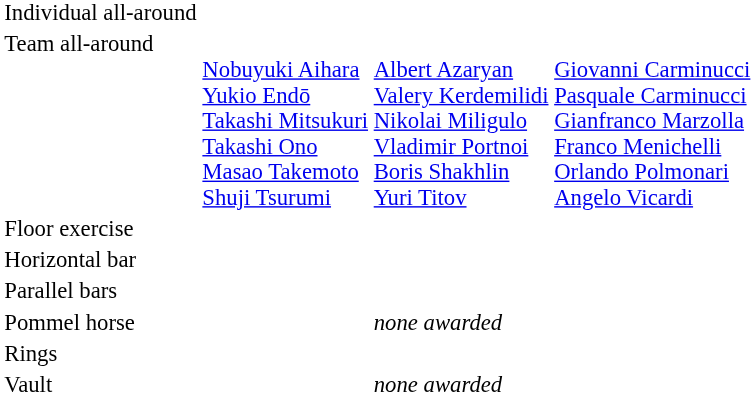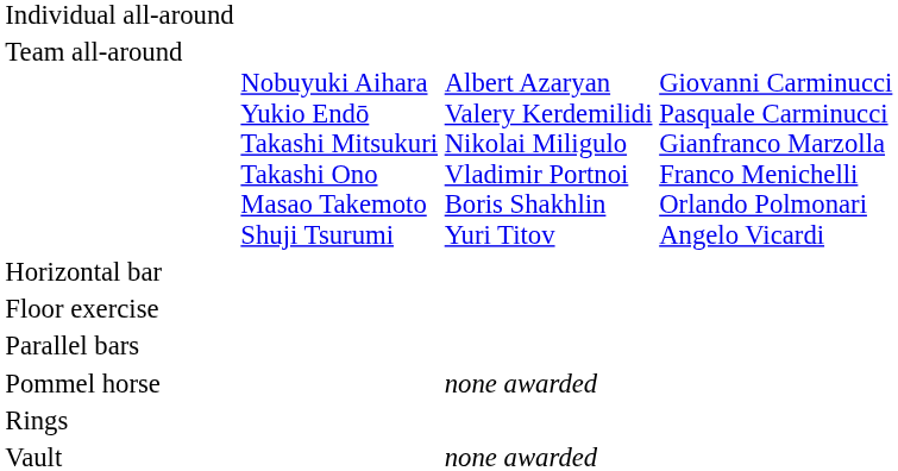rows swapped: Floor exercise <-> Horizontal bar
